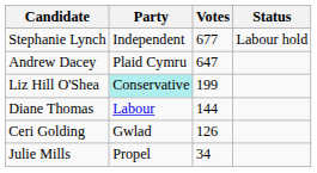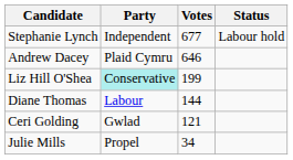Andrew Dacey | Votes: 647 -> 646
Ceri Golding | Votes: 126 -> 121
